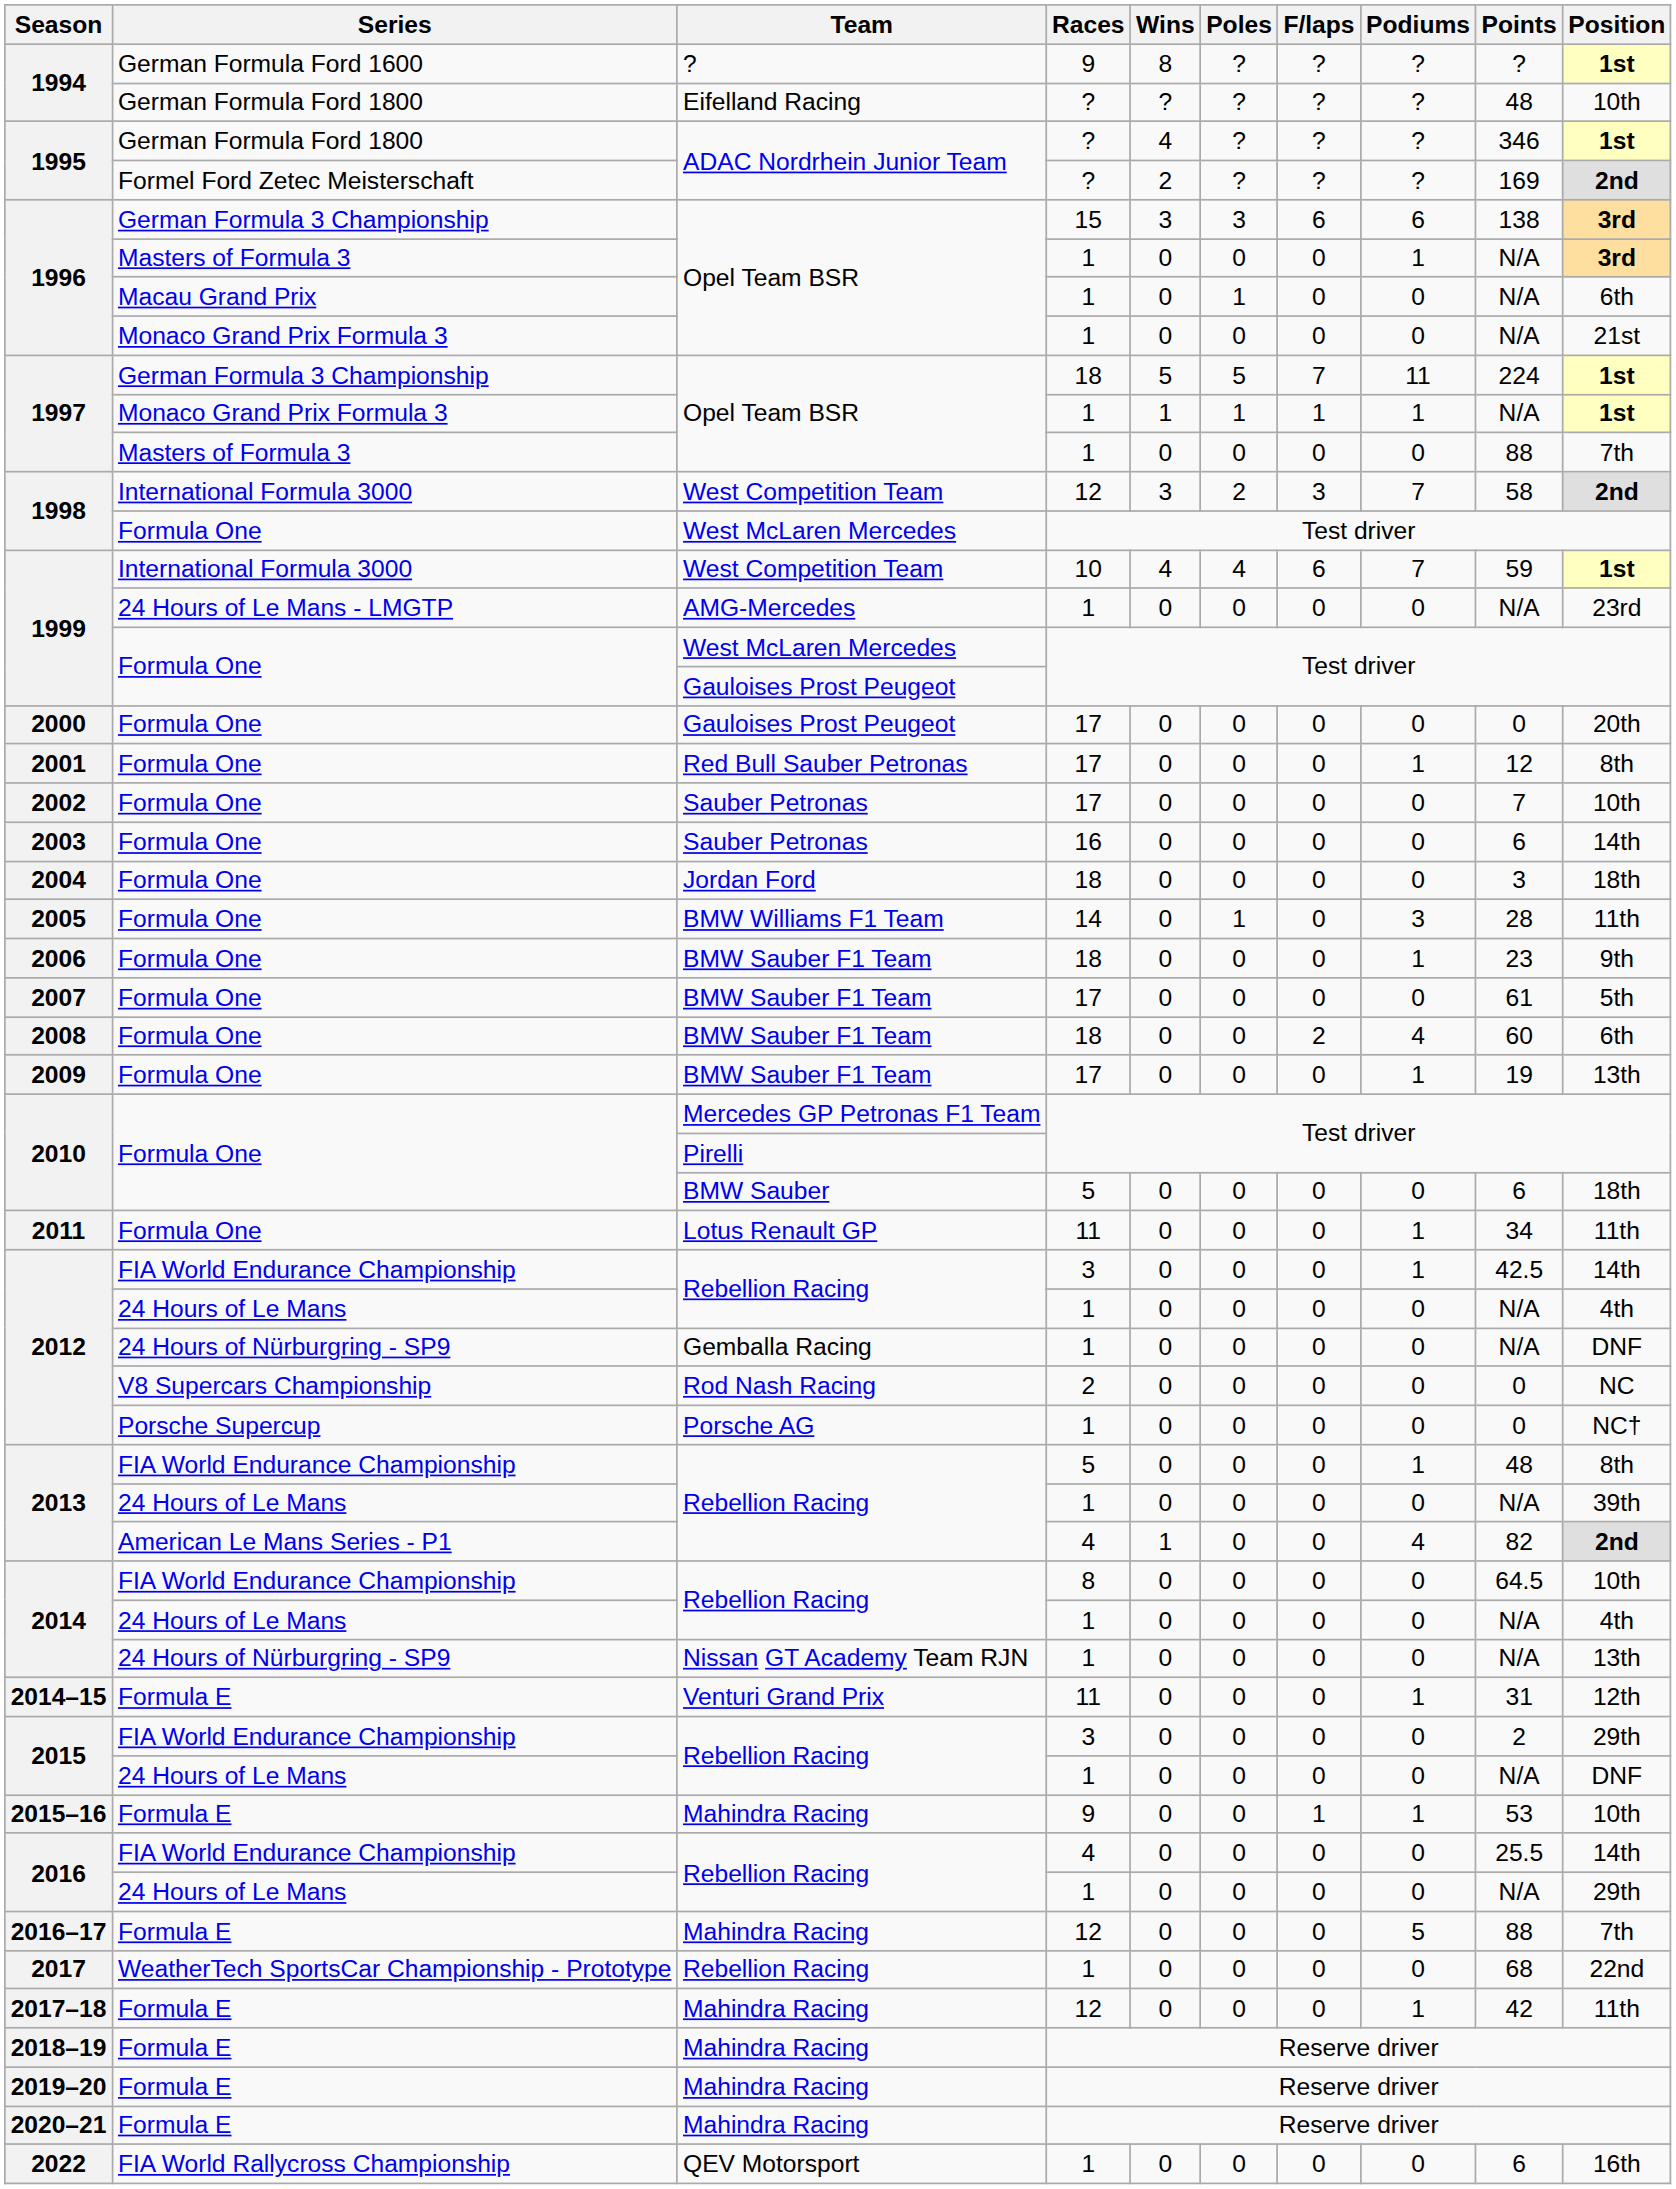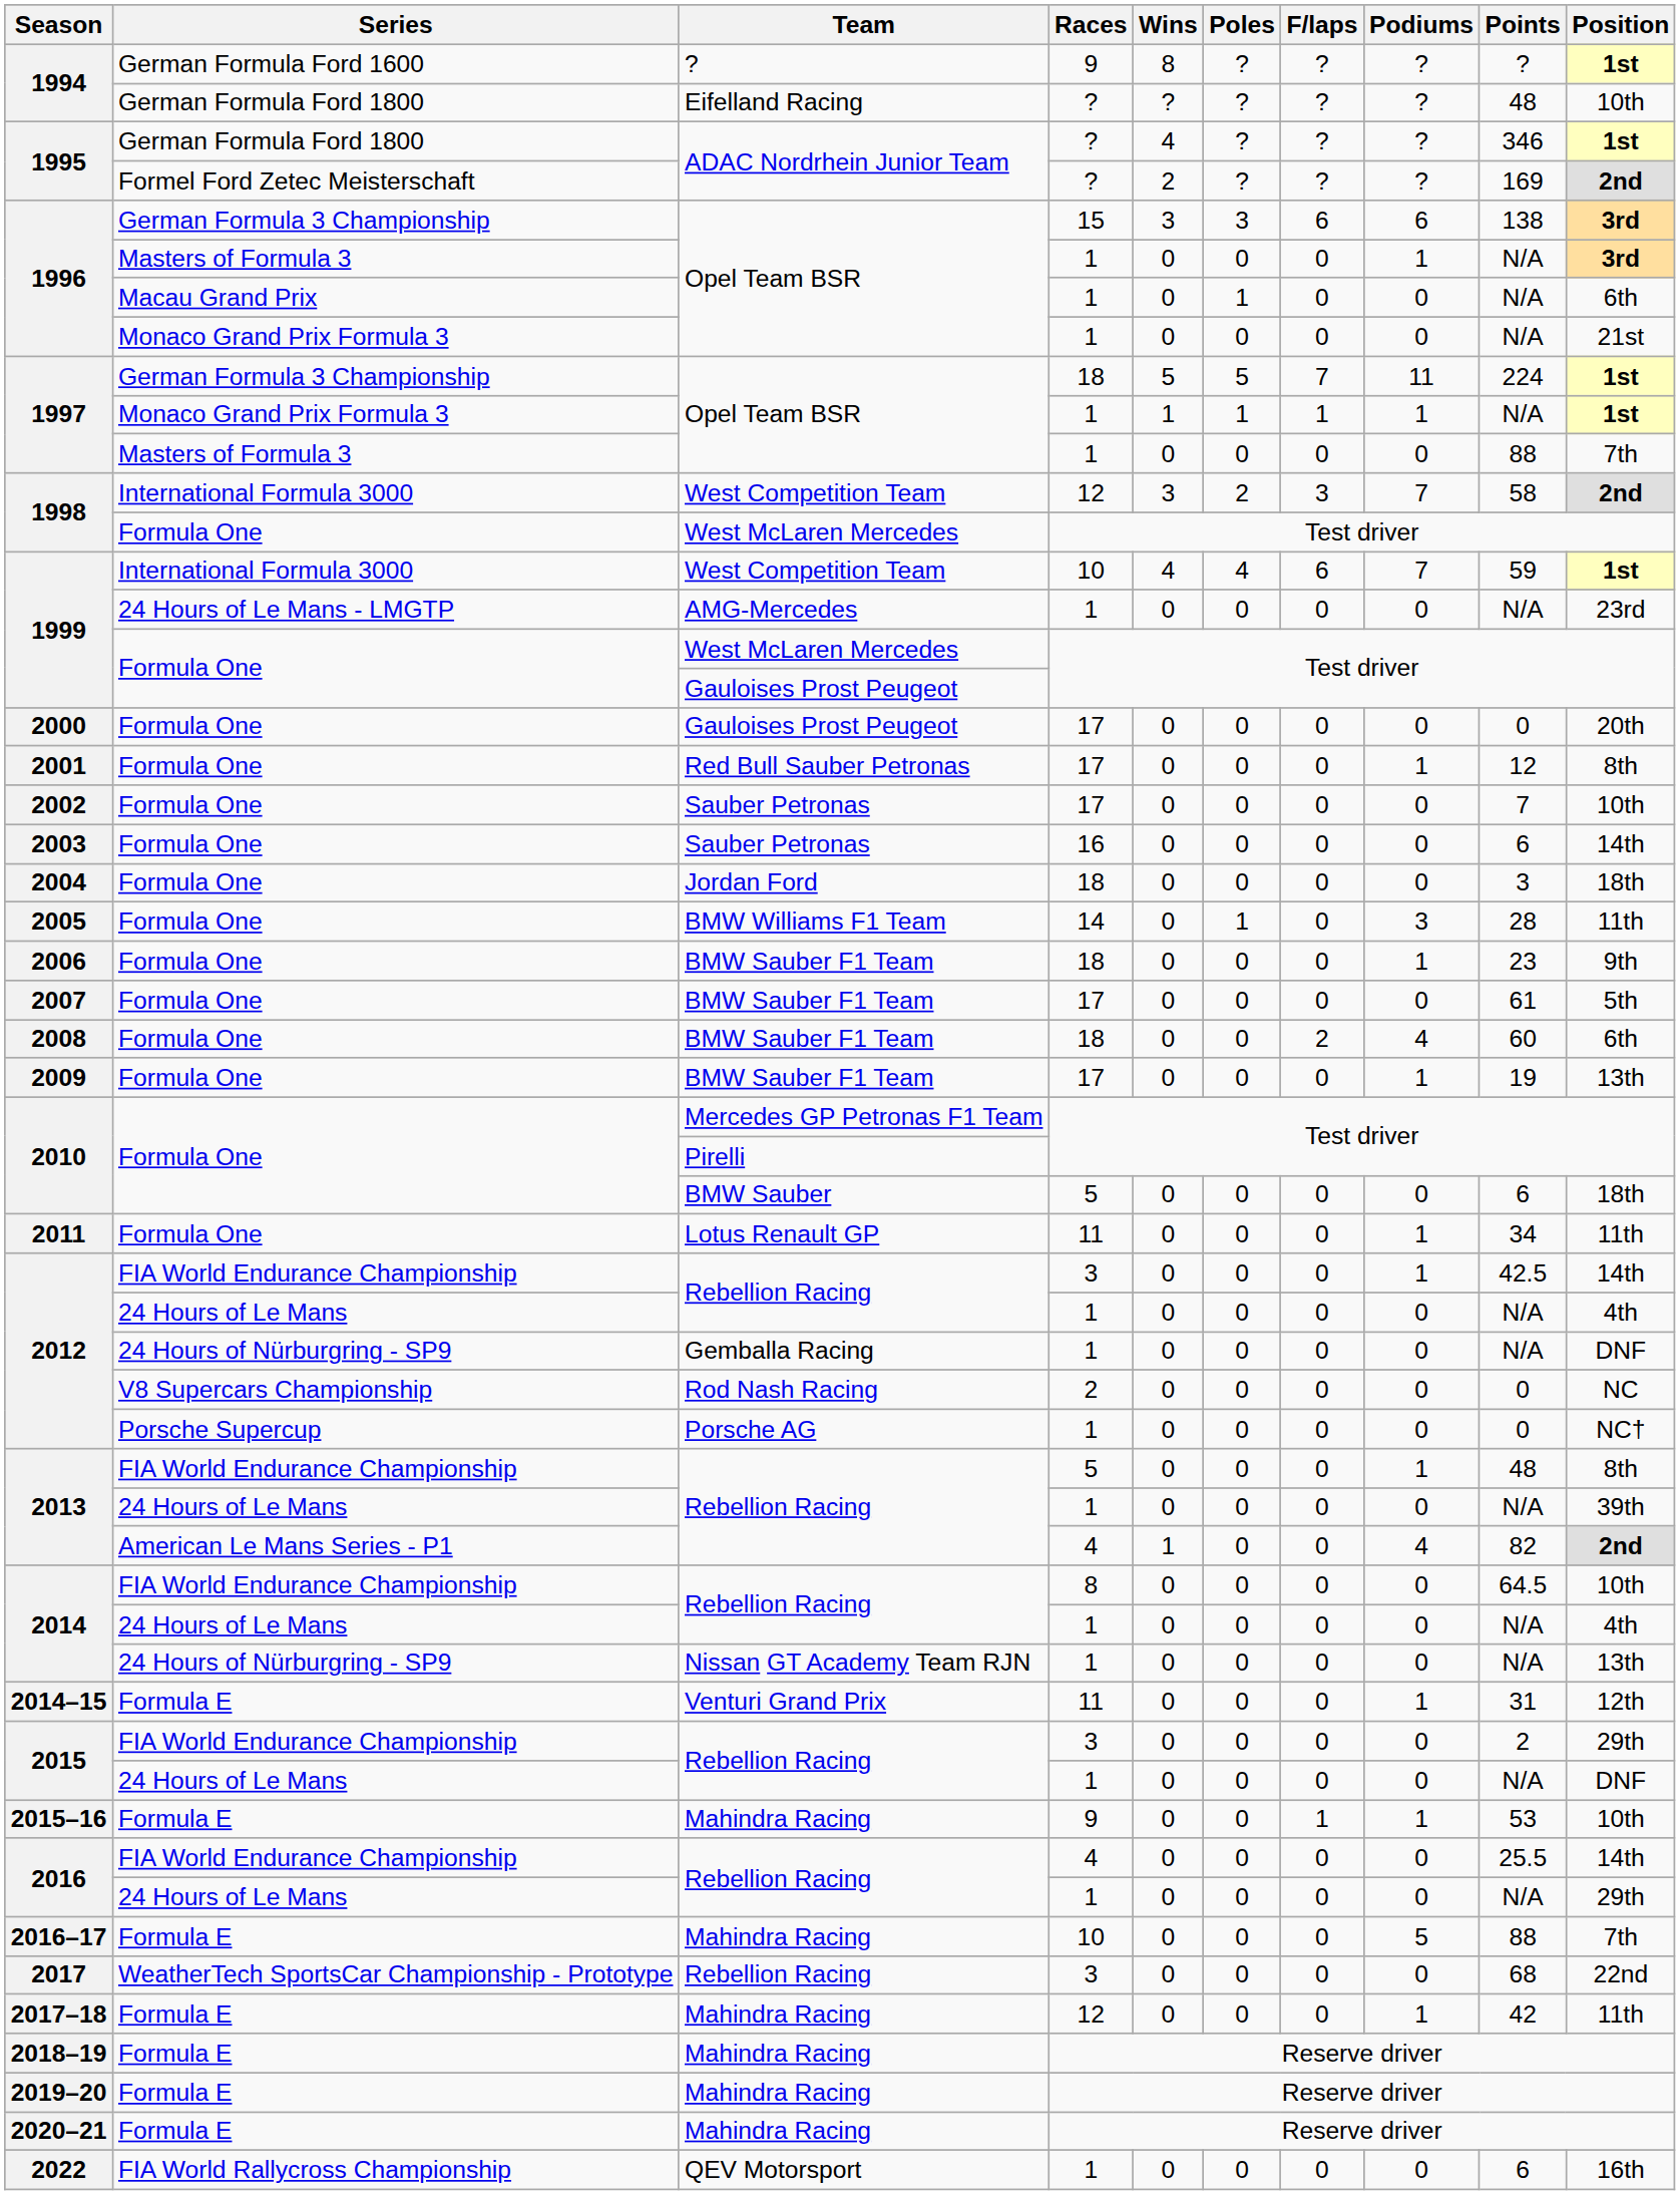2016–17 | Races: 12 -> 10
2017 | Races: 1 -> 3
